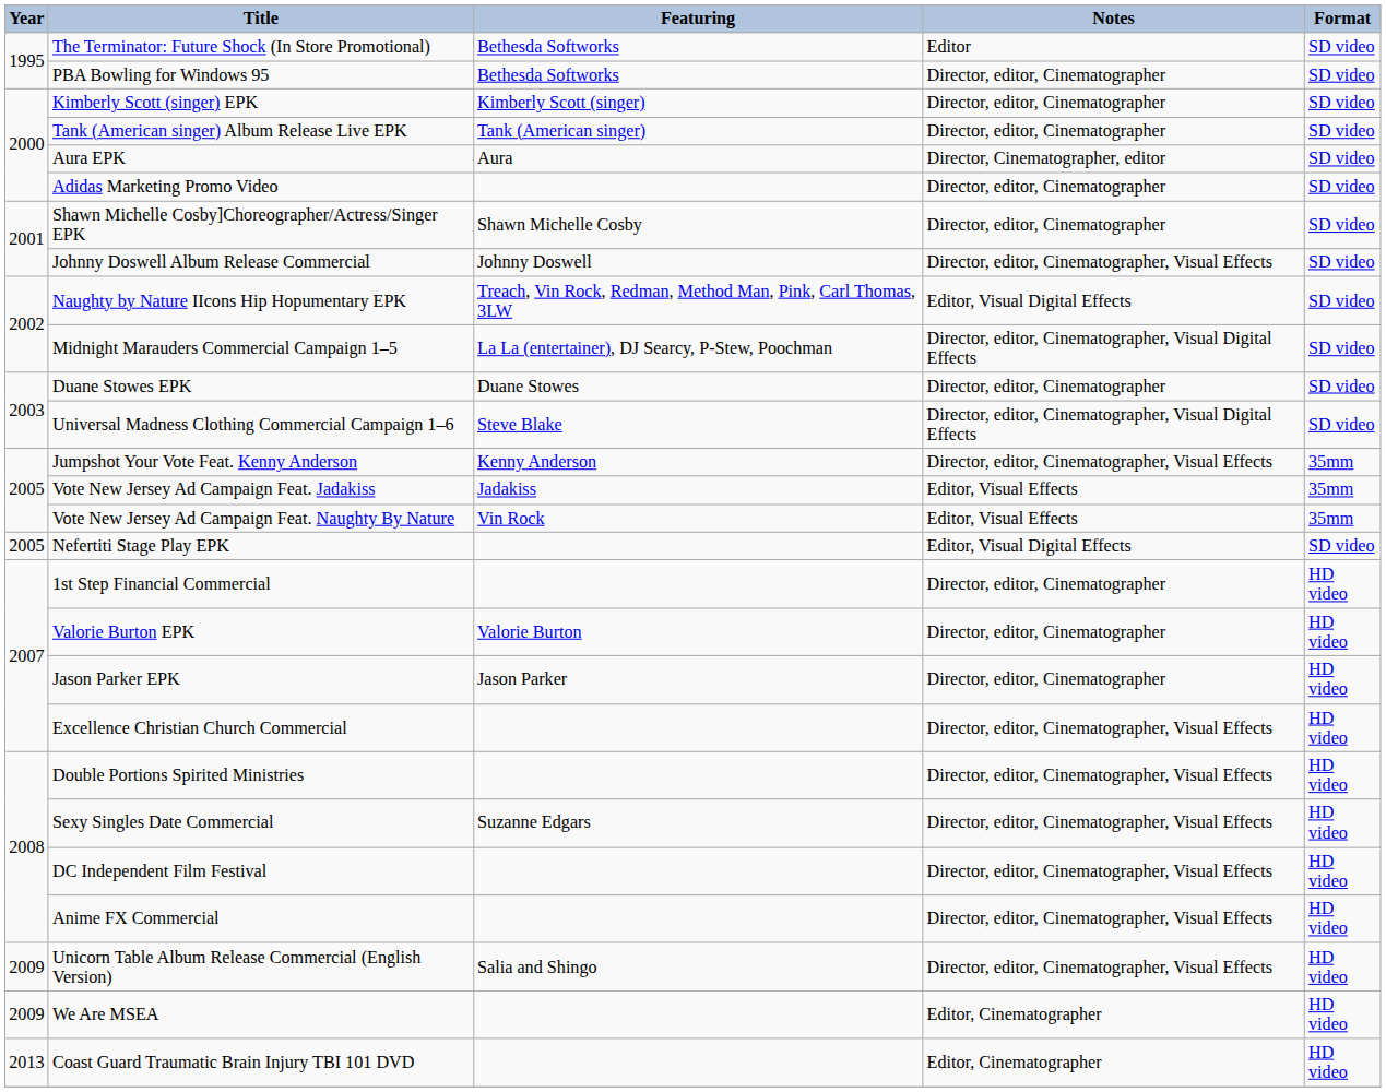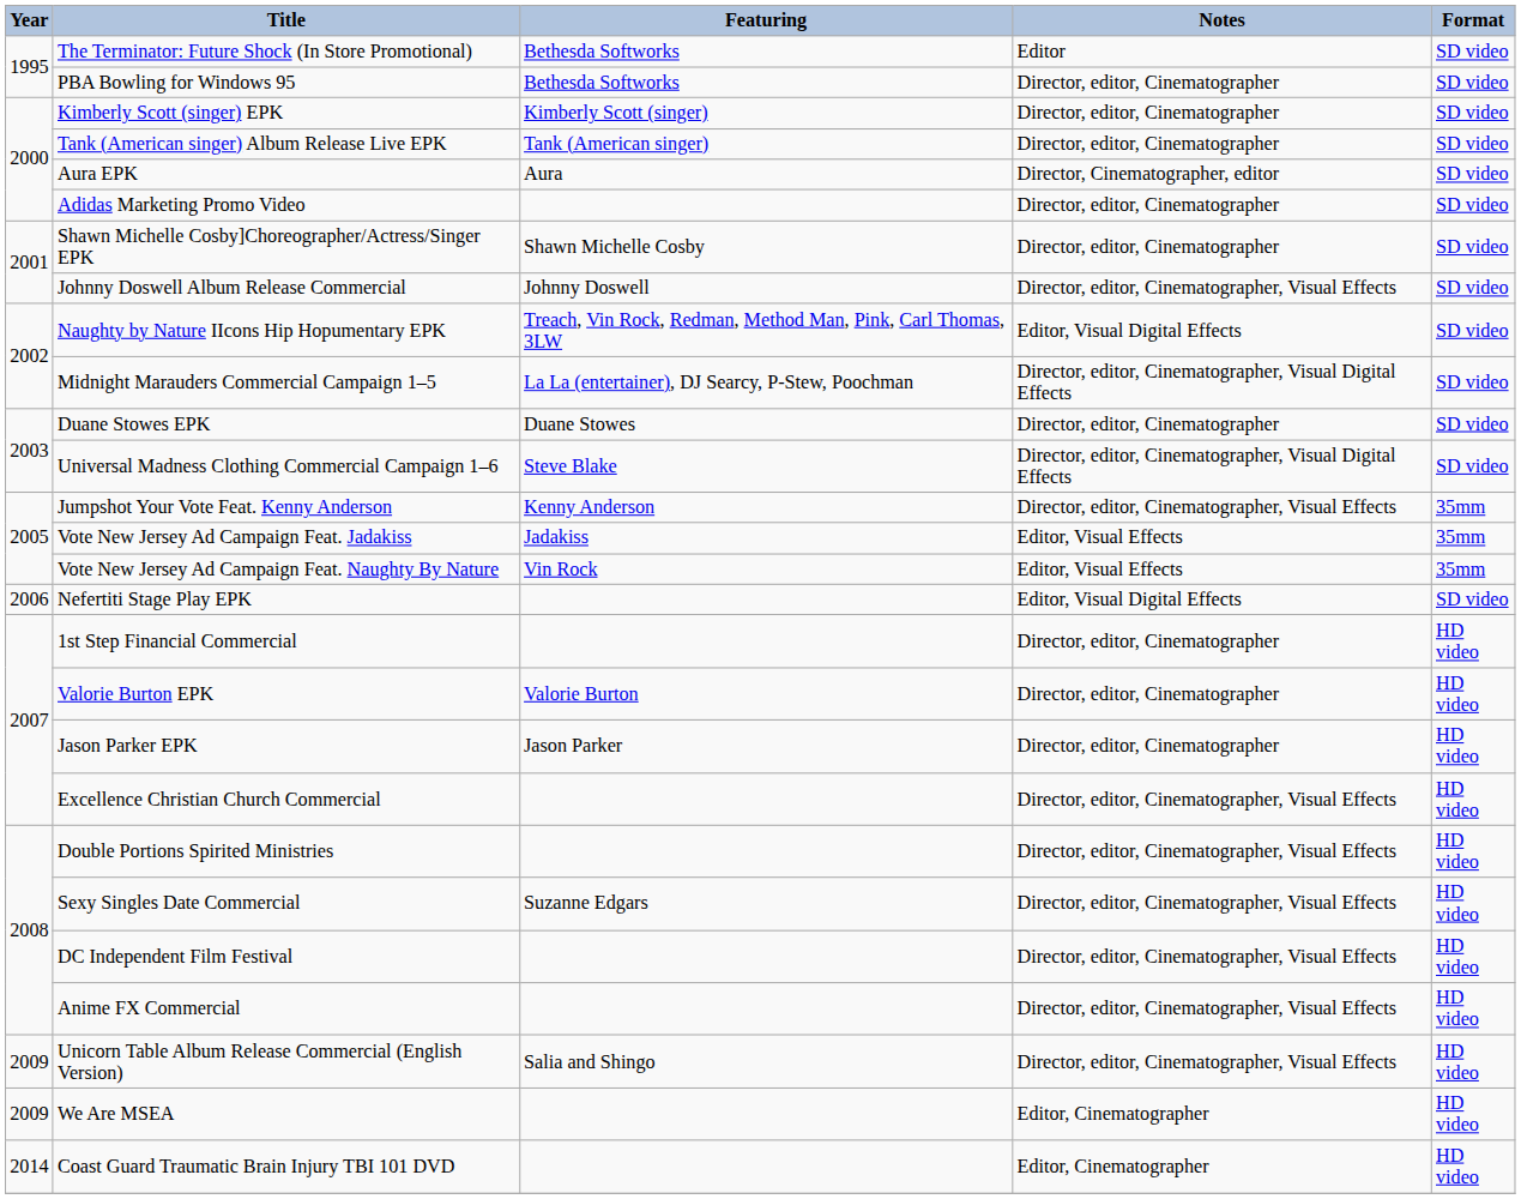Nefertiti Stage Play EPK | Year: 2005 -> 2006
Coast Guard Traumatic Brain Injury TBI 101 DVD | Year: 2013 -> 2014
